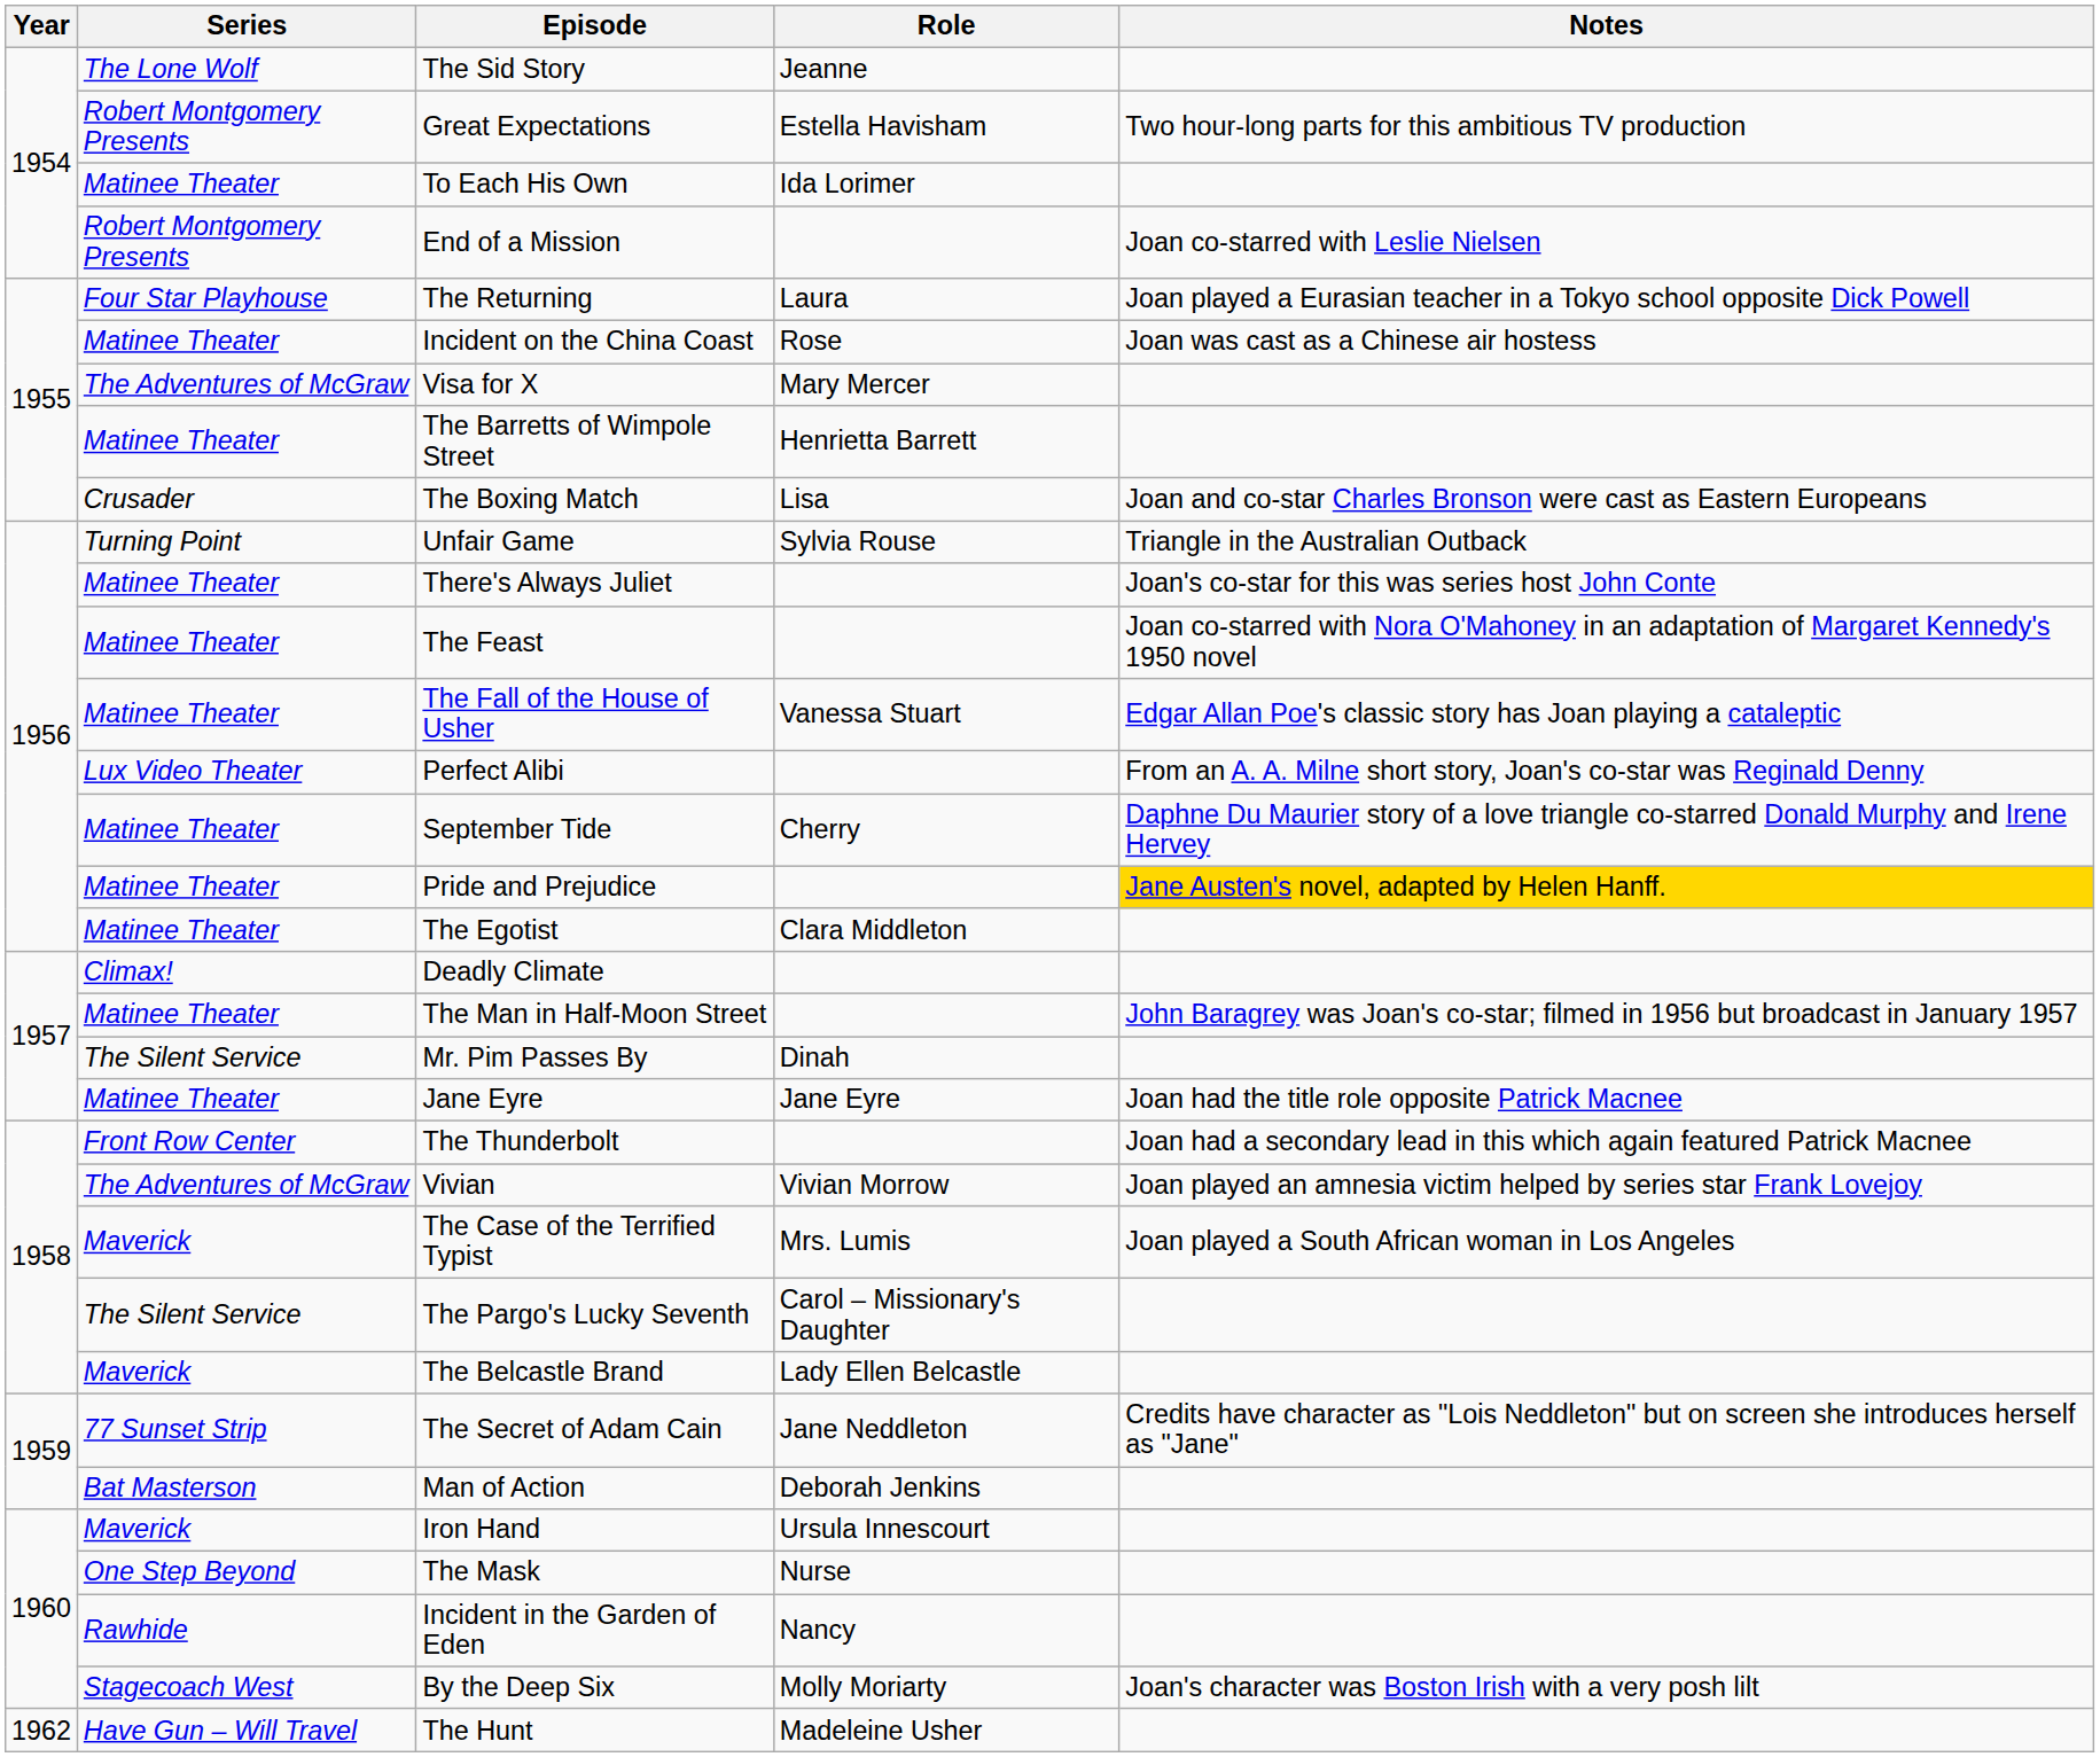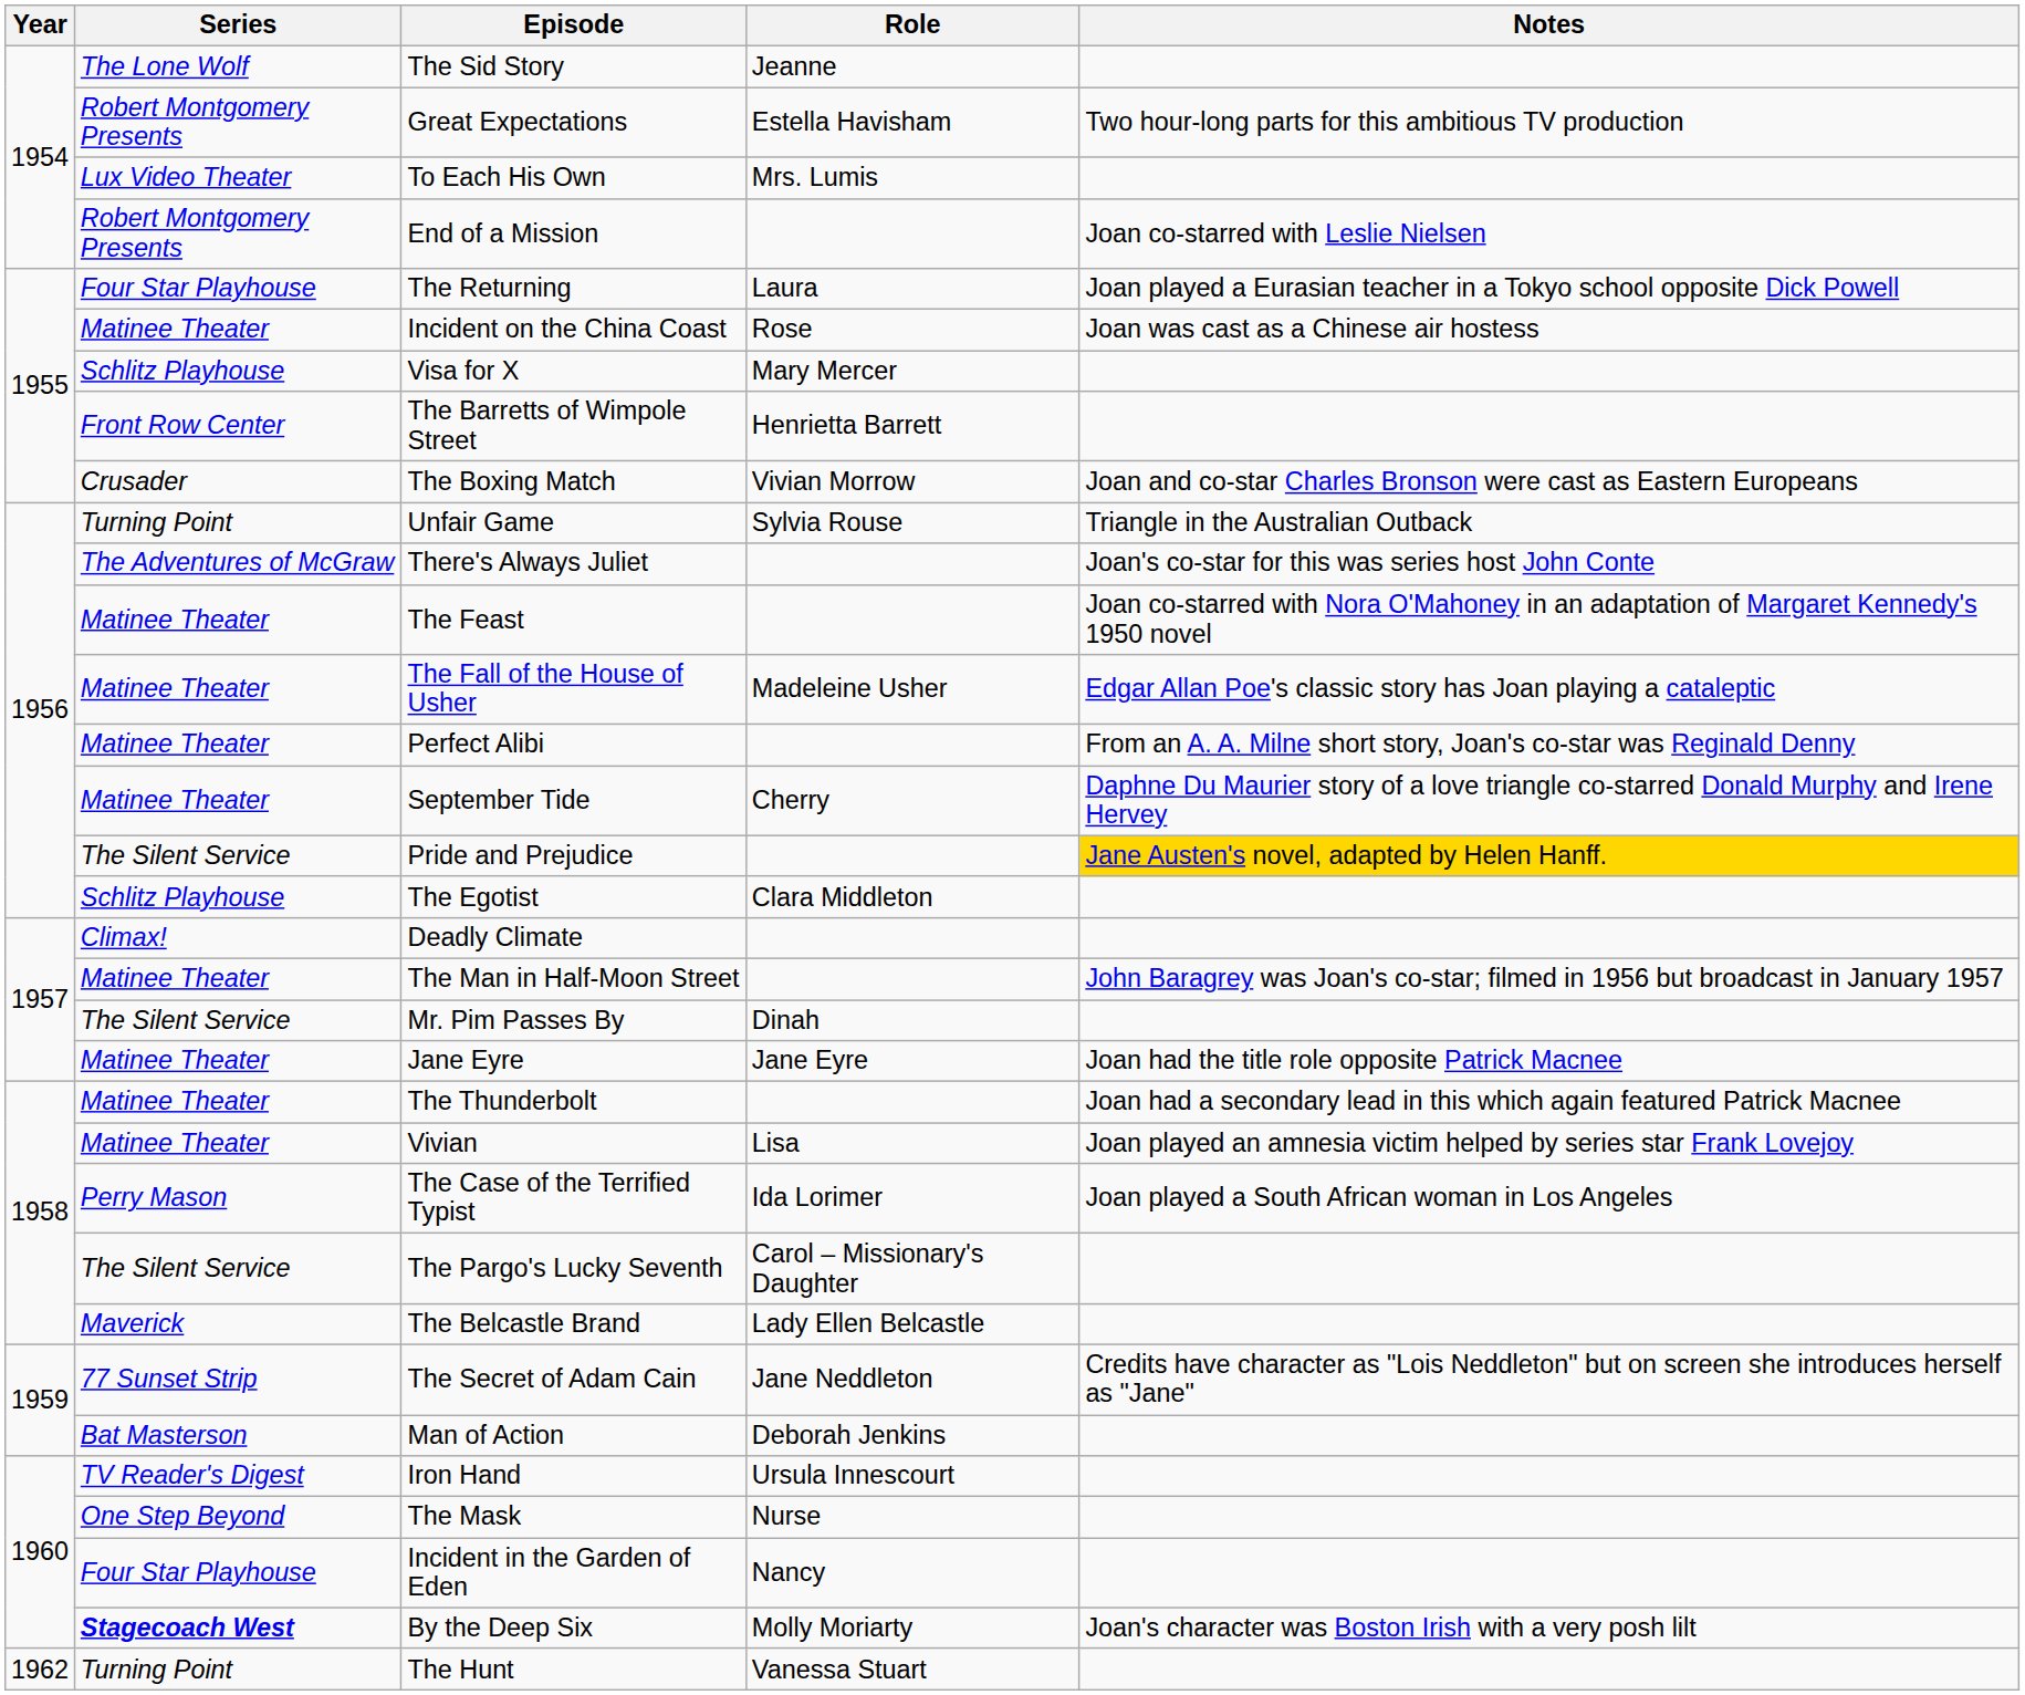To Each His Own | Series: Matinee Theater -> Lux Video Theater
To Each His Own | Role: Ida Lorimer -> Mrs. Lumis
Visa for X | Series: The Adventures of McGraw -> Schlitz Playhouse
The Barretts of Wimpole Street | Series: Matinee Theater -> Front Row Center
The Boxing Match | Role: Lisa -> Vivian Morrow
There's Always Juliet | Series: Matinee Theater -> The Adventures of McGraw
The Fall of the House of Usher | Role: Vanessa Stuart -> Madeleine Usher
Perfect Alibi | Series: Lux Video Theater -> Matinee Theater
Pride and Prejudice | Series: Matinee Theater -> The Silent Service
The Egotist | Series: Matinee Theater -> Schlitz Playhouse
The Thunderbolt | Series: Front Row Center -> Matinee Theater
Vivian | Series: The Adventures of McGraw -> Matinee Theater
Vivian | Role: Vivian Morrow -> Lisa
The Case of the Terrified Typist | Series: Maverick -> Perry Mason
The Case of the Terrified Typist | Role: Mrs. Lumis -> Ida Lorimer
Iron Hand | Series: Maverick -> TV Reader's Digest
Incident in the Garden of Eden | Series: Rawhide -> Four Star Playhouse
By the Deep Six | Series: normal -> bold
The Hunt | Series: Have Gun – Will Travel -> Turning Point
The Hunt | Role: Madeleine Usher -> Vanessa Stuart
